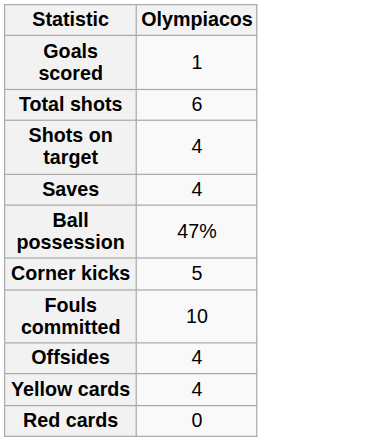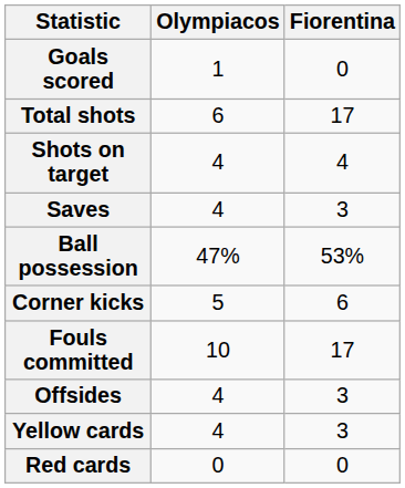+ column: Fiorentina | 0 | 17 | 4 | 3 | 53% | 6 | 17 | 3 | 3 | 0
